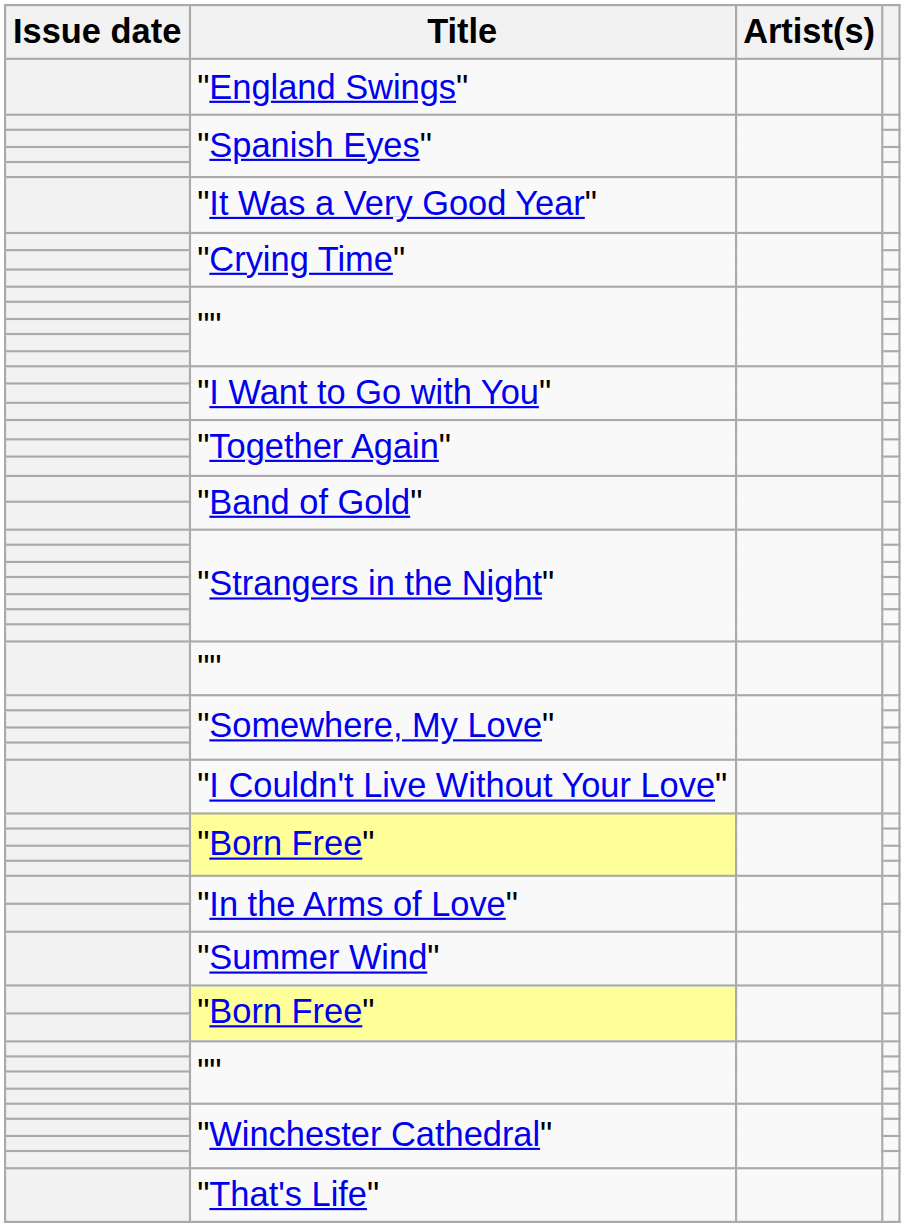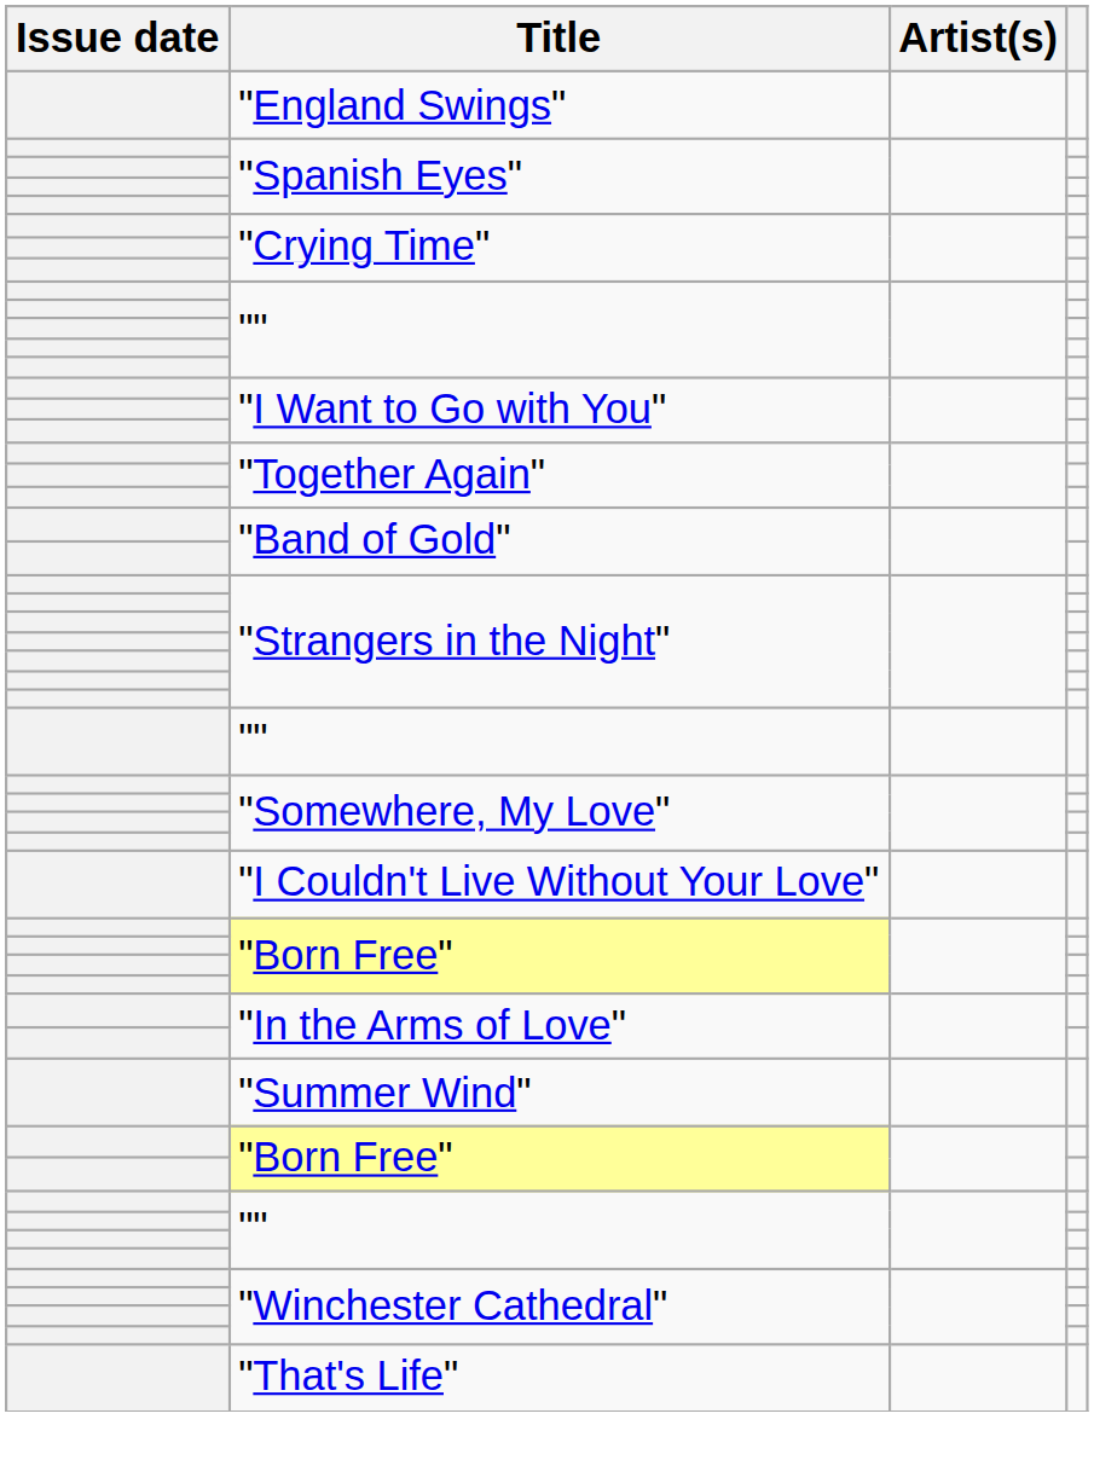- row: "It Was a Very Good Year"
